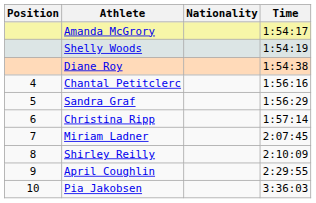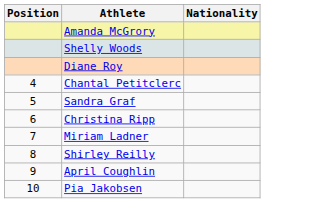- column: Time | 1:54:17 | 1:54:19 | 1:54:38 | 1:56:16 | 1:56:29 | 1:57:14 | 2:07:45 | 2:10:09 | 2:29:55 | 3:36:03
